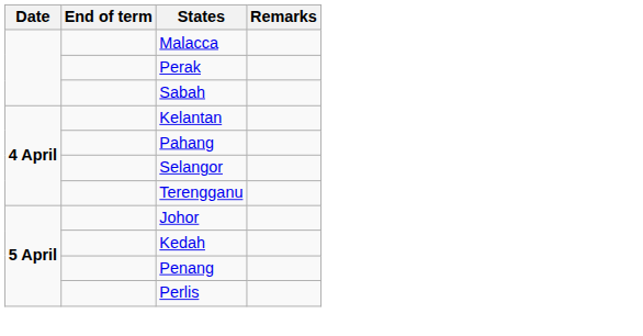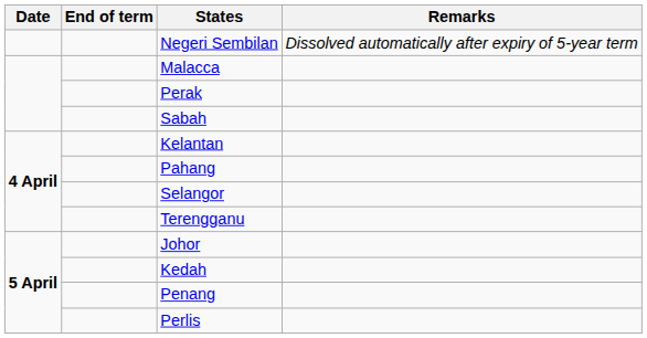+ row: Negeri Sembilan | Dissolved automatically after expiry of 5-year term
